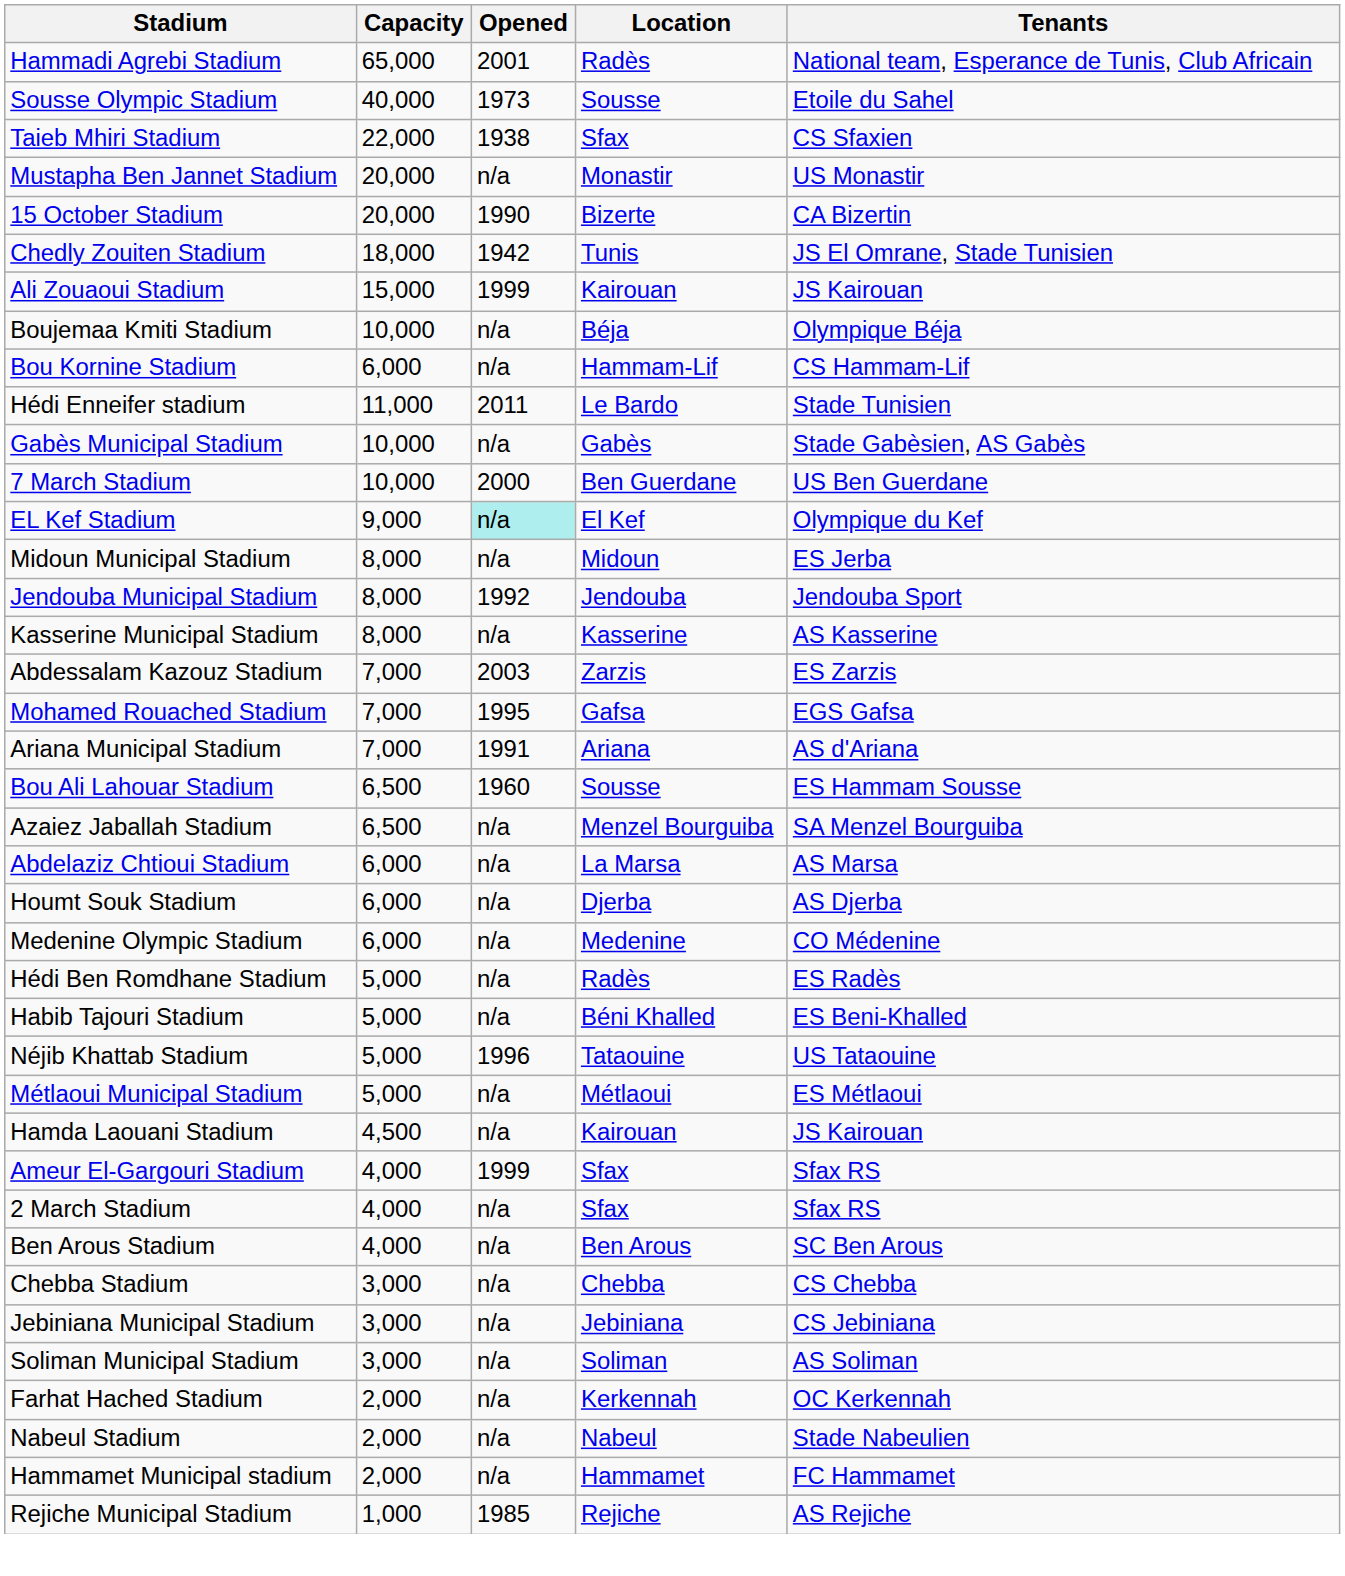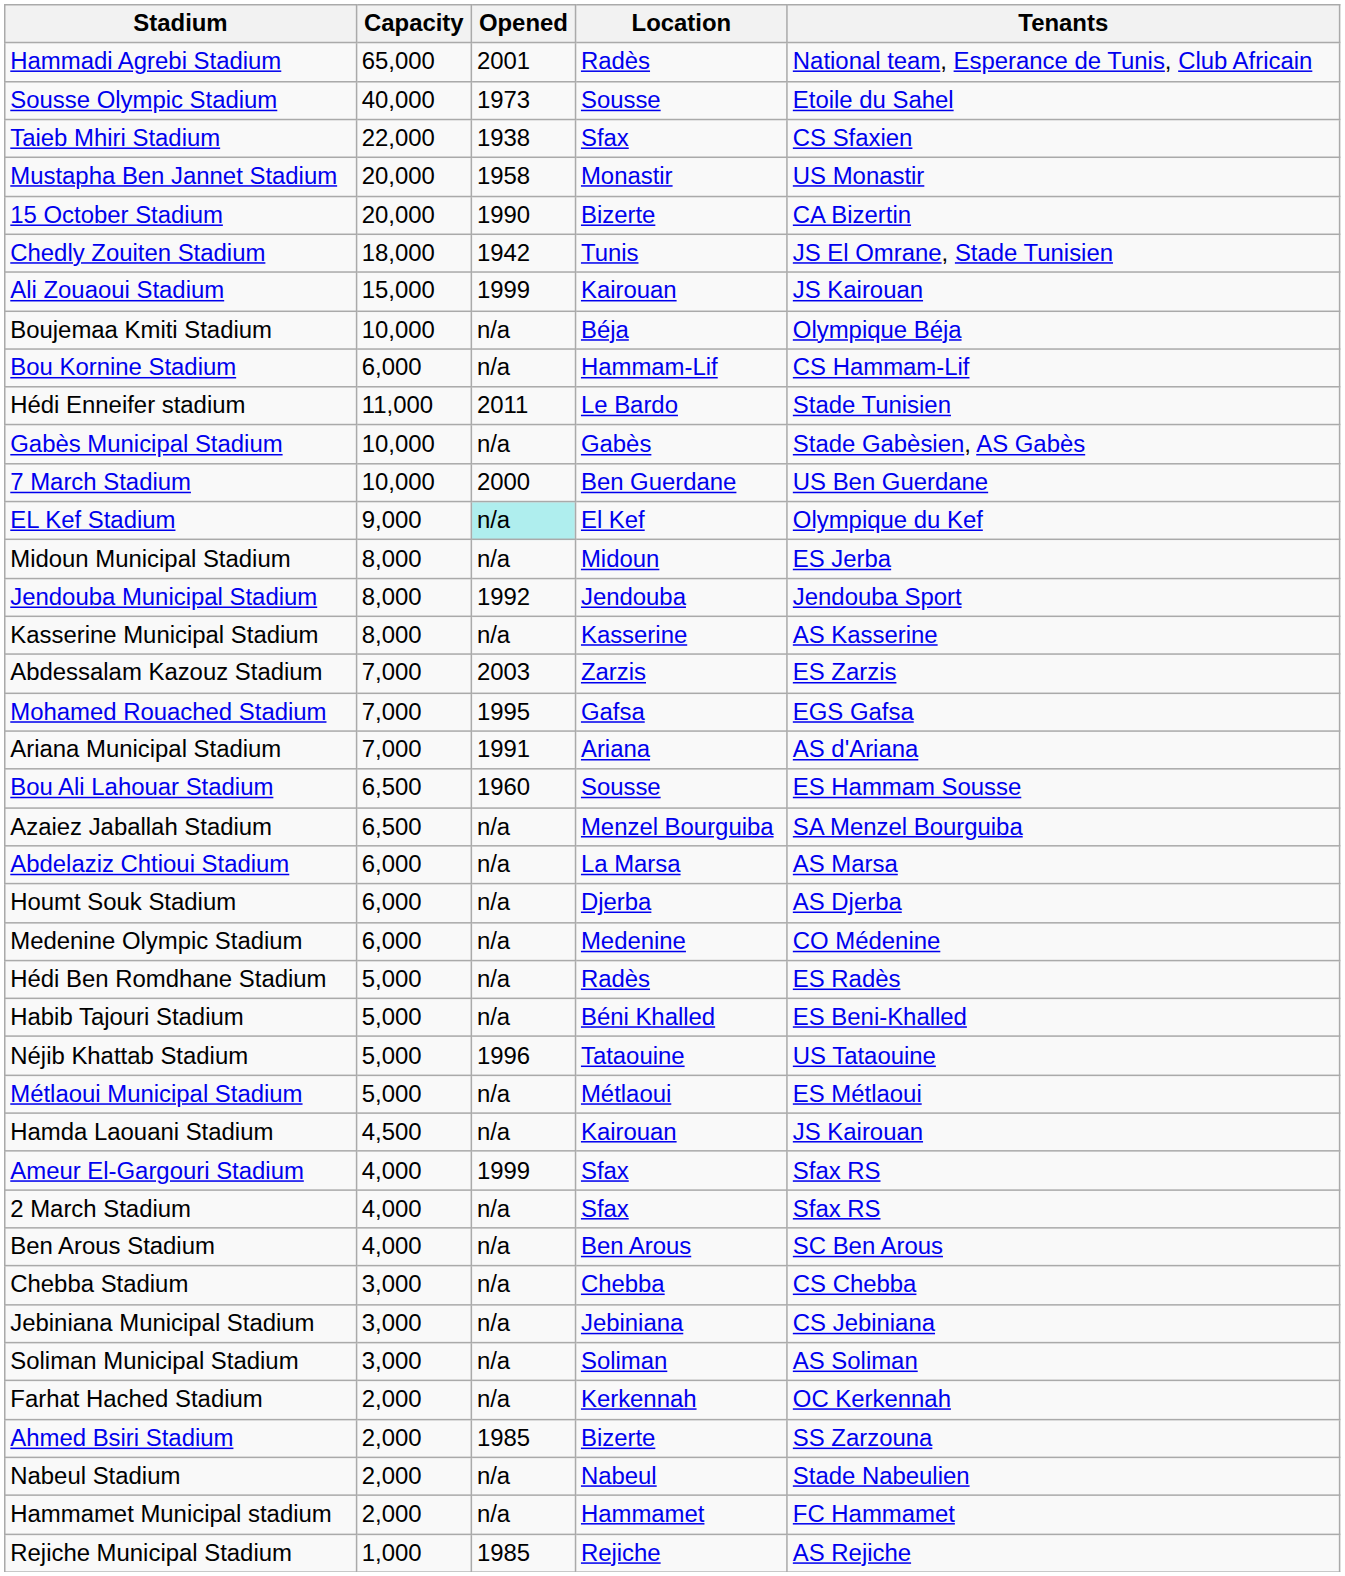Mustapha Ben Jannet Stadium | Opened: n/a -> 1958
+ row: Ahmed Bsiri Stadium | 2,000 | 1985 | Bizerte | SS Zarzouna
